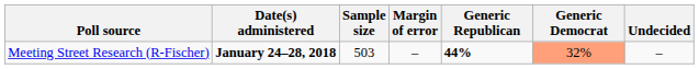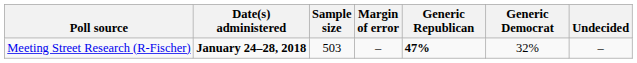Meeting Street Research (R-Fischer) | Generic Republican: 44% -> 47%
Meeting Street Research (R-Fischer) | Generic Democrat: lightsalmon background -> no background
